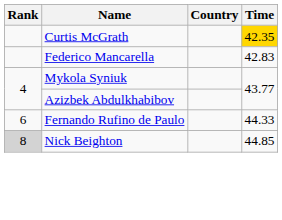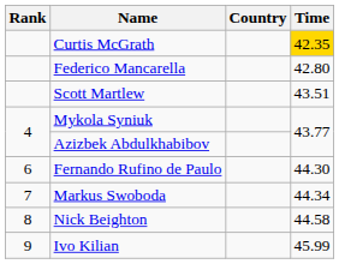Federico Mancarella | Time: 42.83 -> 42.80
+ row: Scott Martlew | 43.51
Fernando Rufino de Paulo | Time: 44.33 -> 44.30
+ row: 7 | Markus Swoboda | 44.34
Nick Beighton | Rank: lightgrey background -> no background
Nick Beighton | Time: 44.85 -> 44.58
+ row: 9 | Ivo Kilian | 45.99
